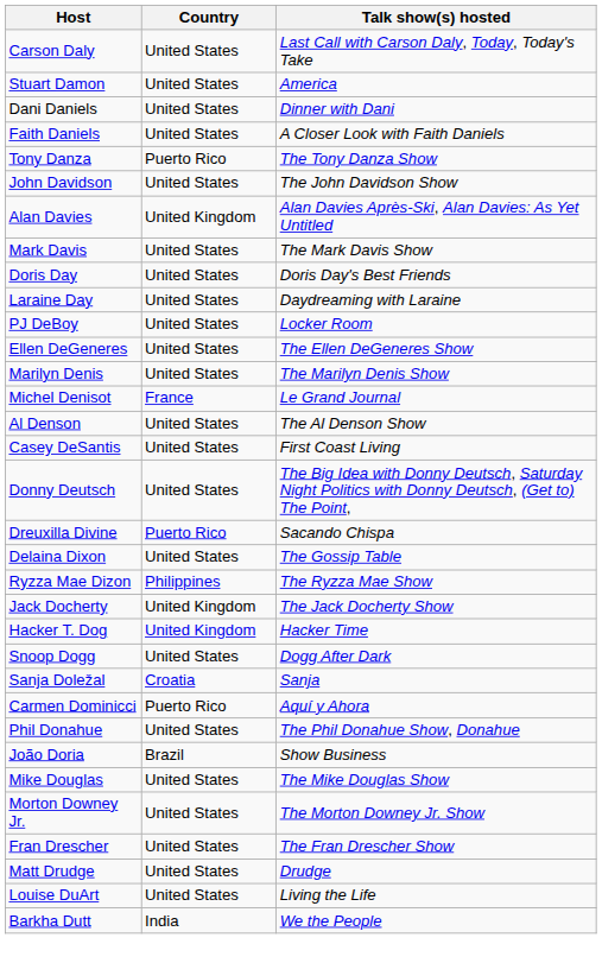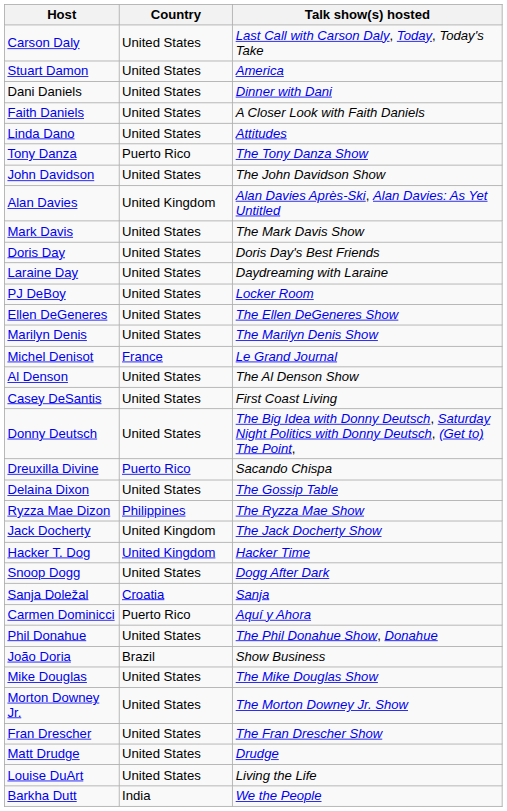+ row: Linda Dano | United States | Attitudes
